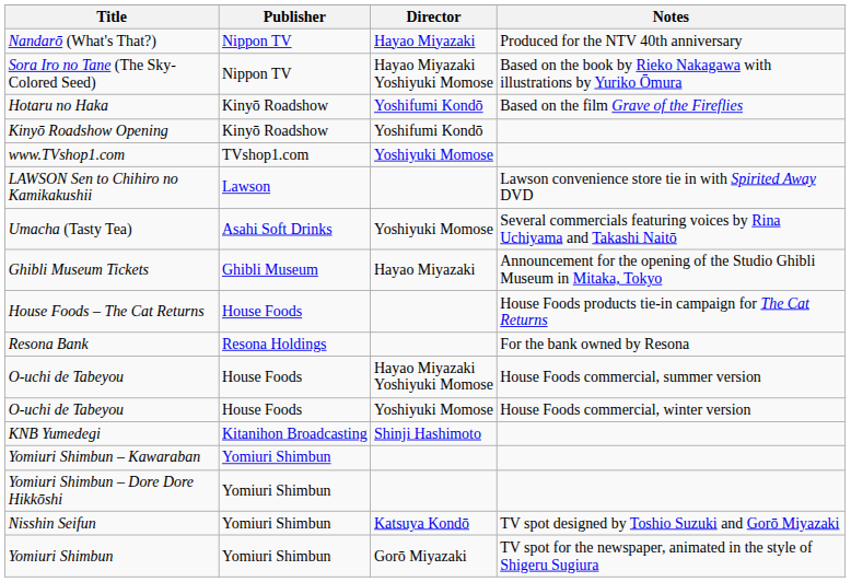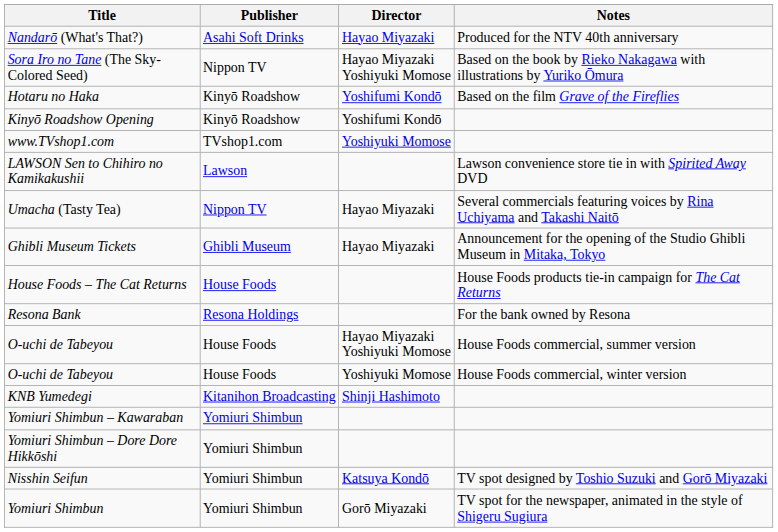Nandarō (What's That?) | Publisher: Nippon TV -> Asahi Soft Drinks
Umacha (Tasty Tea) | Publisher: Asahi Soft Drinks -> Nippon TV
Umacha (Tasty Tea) | Director: Yoshiyuki Momose -> Hayao Miyazaki
